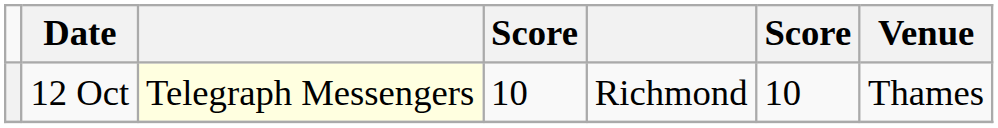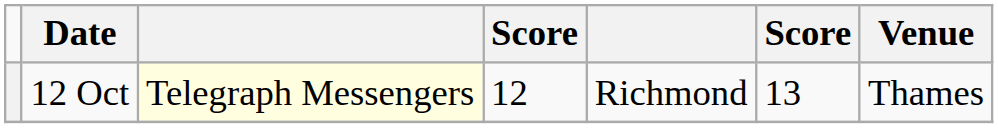12 Oct | column 4: 10 -> 12
12 Oct | column 6: 10 -> 13
